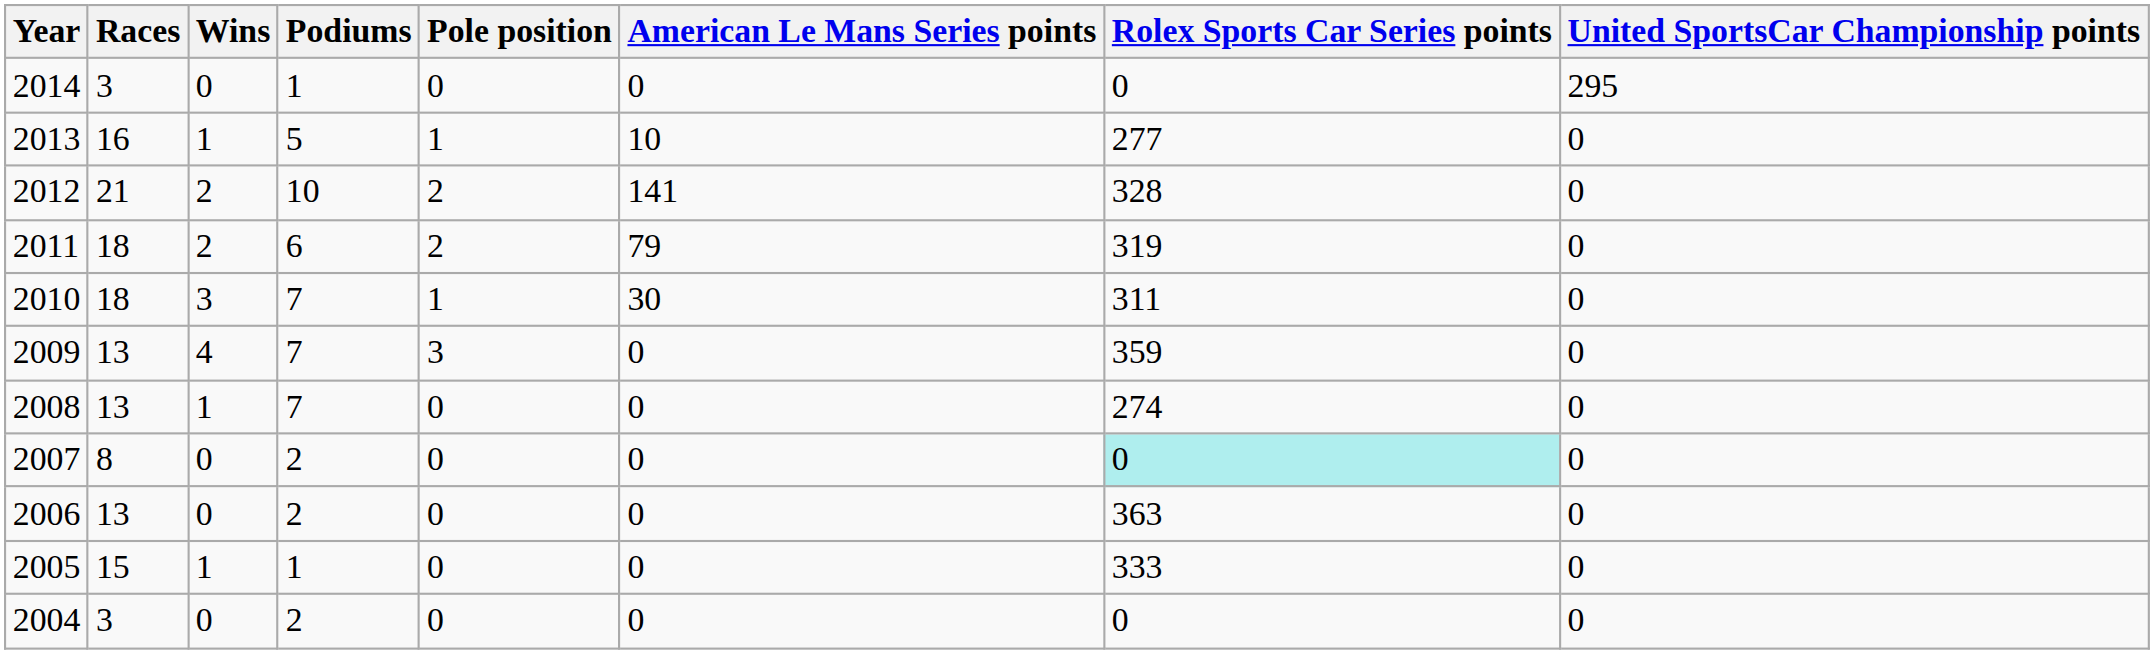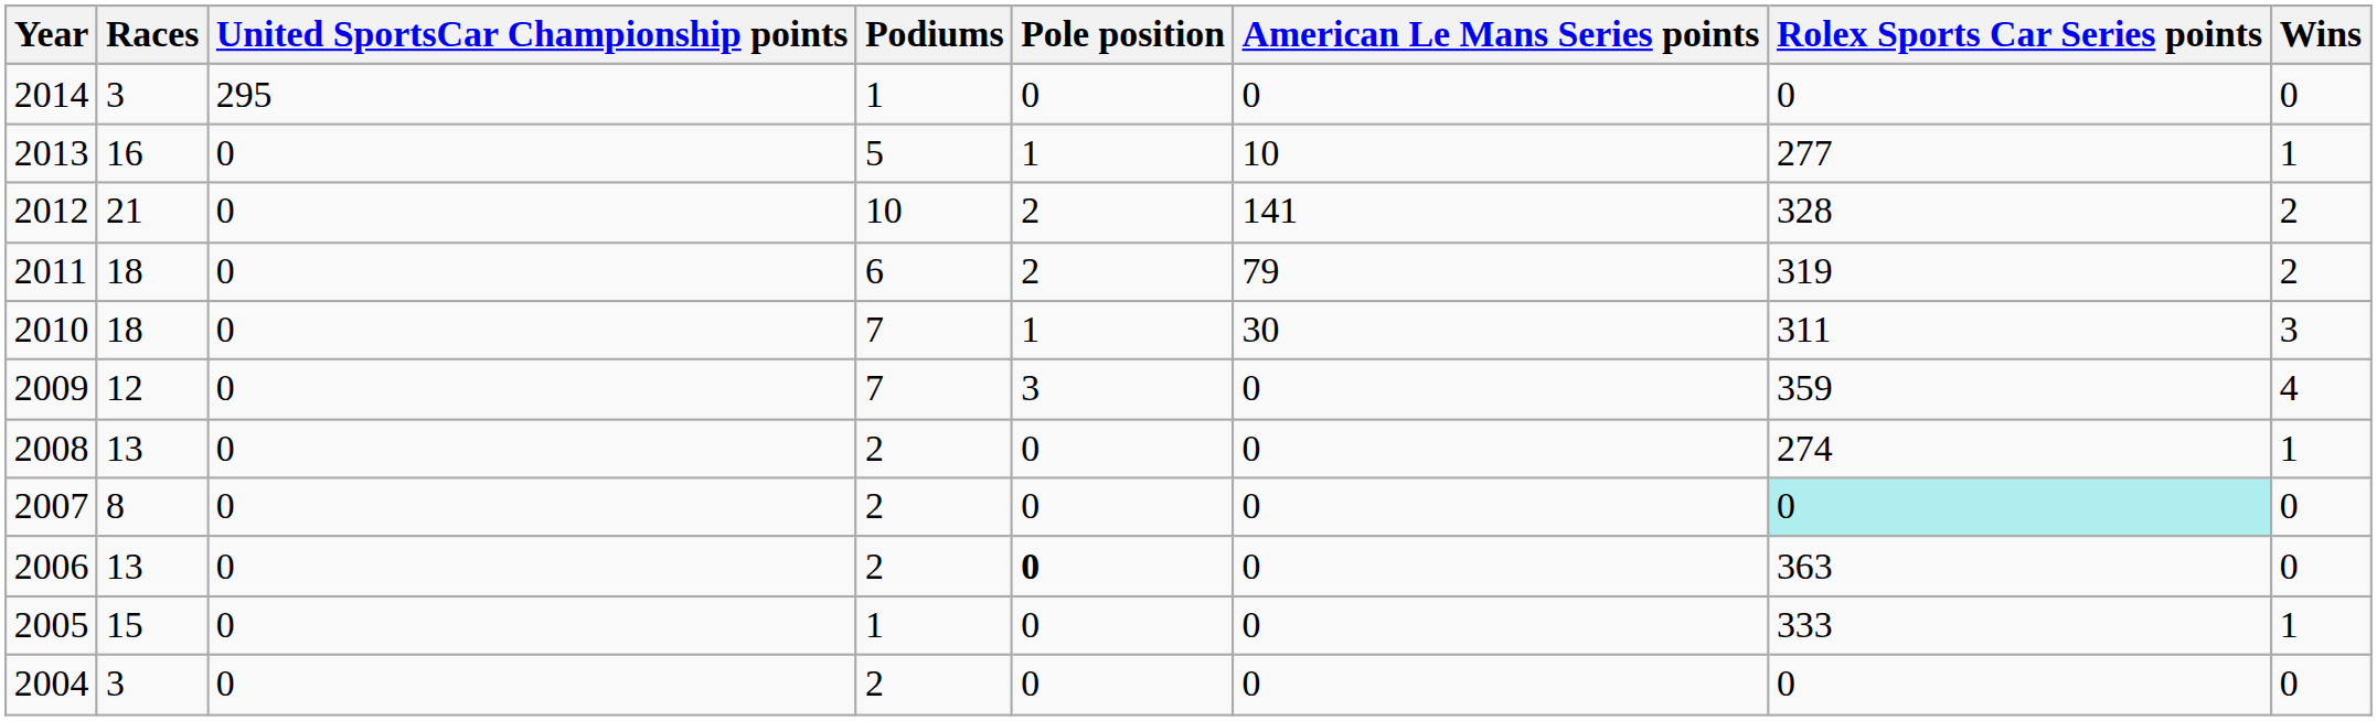columns swapped: Wins <-> United SportsCar Championship points
2009 | Races: 13 -> 12
2008 | Podiums: 7 -> 2
2006 | Pole position: normal -> bold
